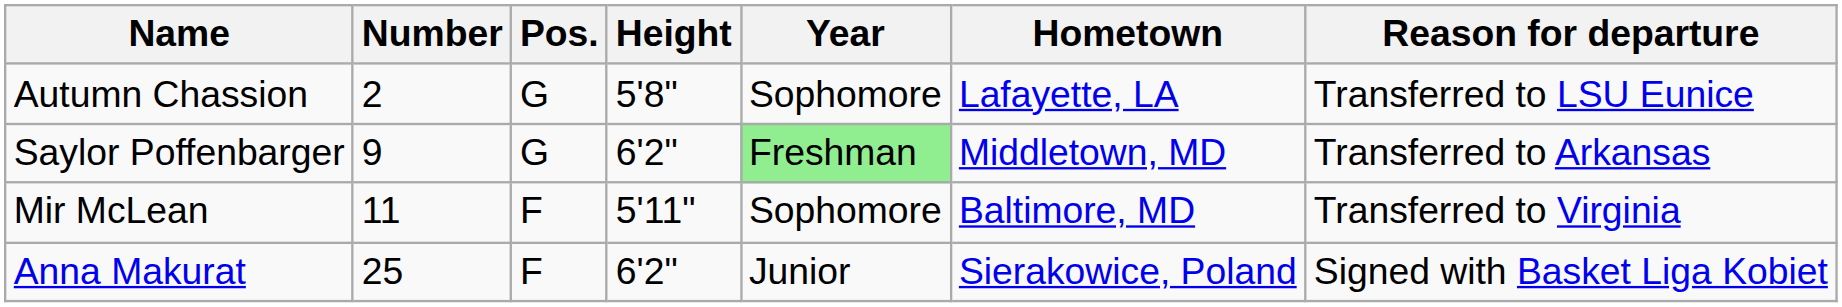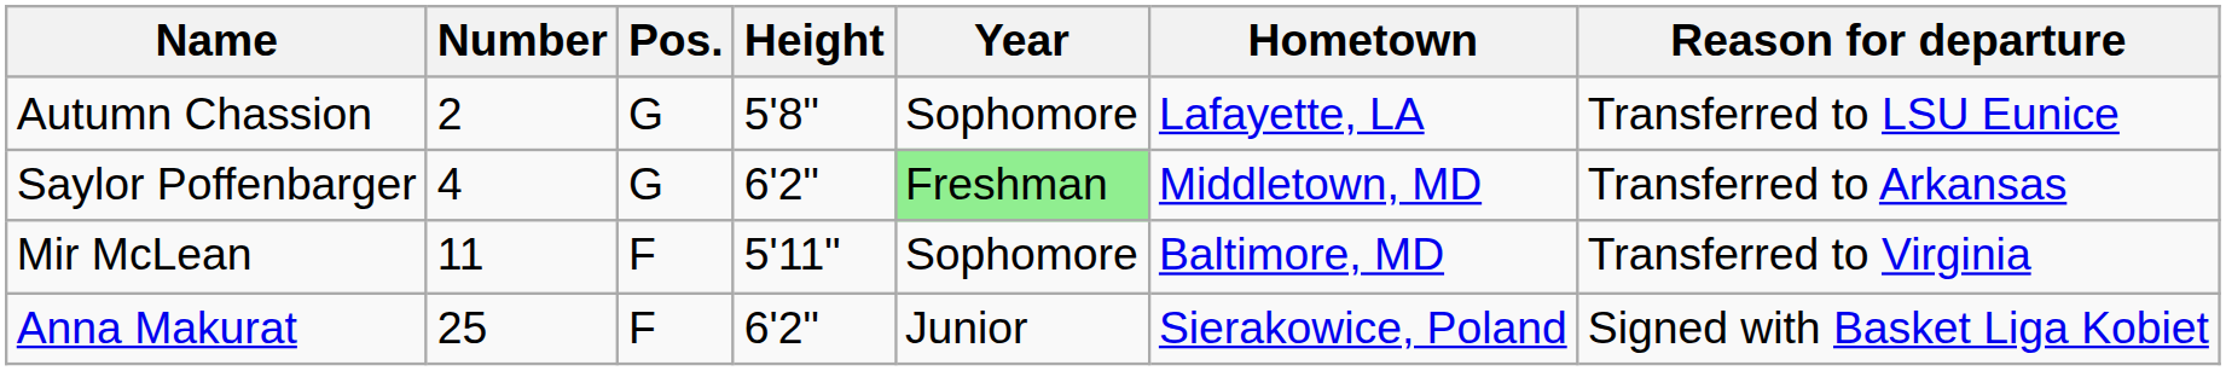Saylor Poffenbarger | Number: 9 -> 4
